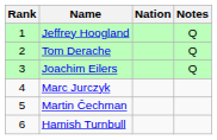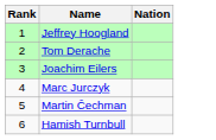- column: Notes | Q | Q | Q
